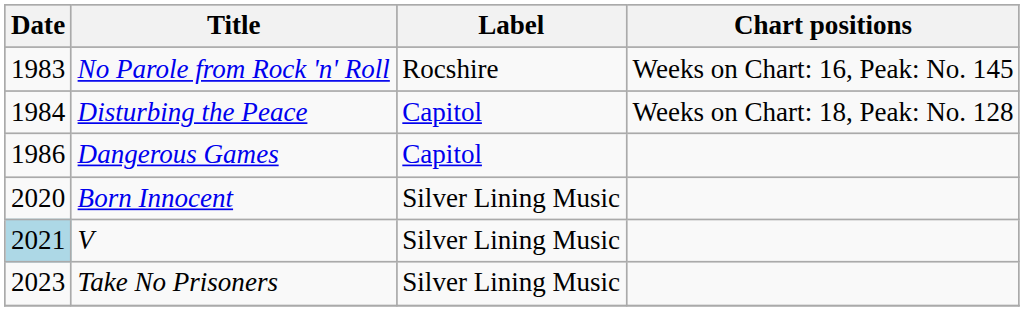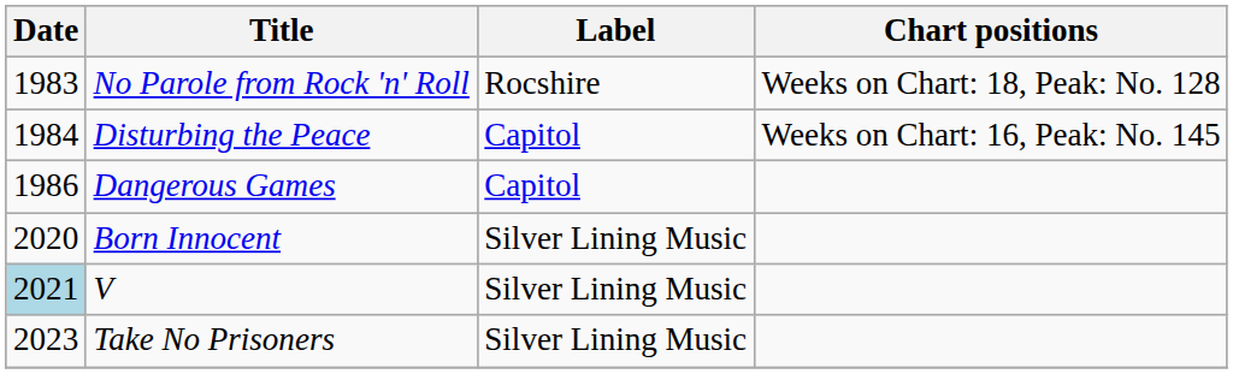No Parole from Rock 'n' Roll | Chart positions: Weeks on Chart: 16, Peak: No. 145 -> Weeks on Chart: 18, Peak: No. 128
Disturbing the Peace | Chart positions: Weeks on Chart: 18, Peak: No. 128 -> Weeks on Chart: 16, Peak: No. 145
